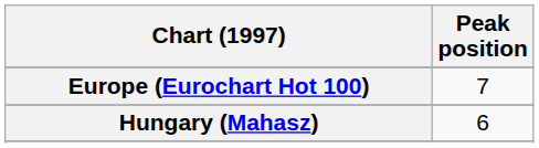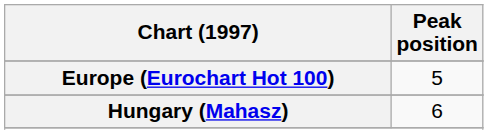Europe (Eurochart Hot 100) | Peak position: 7 -> 5
